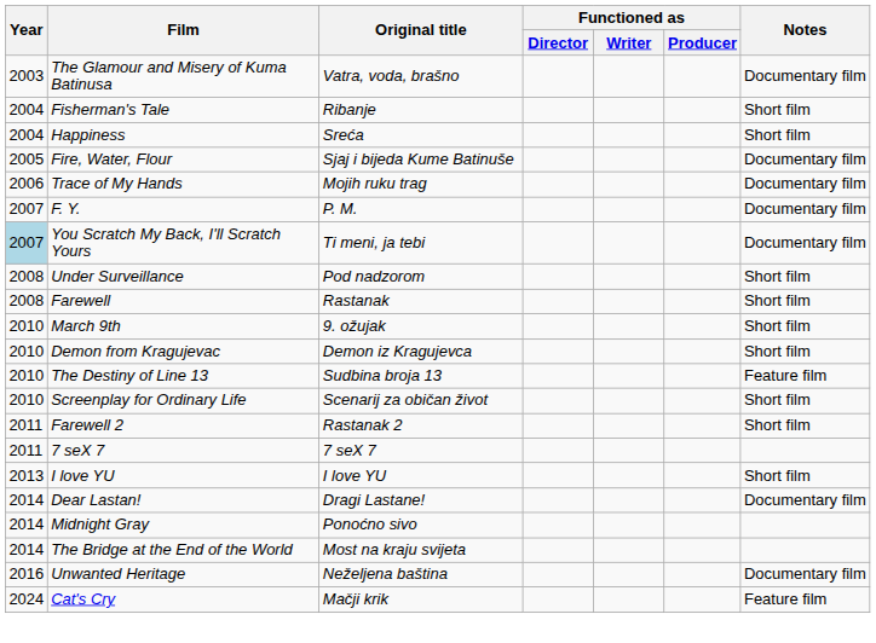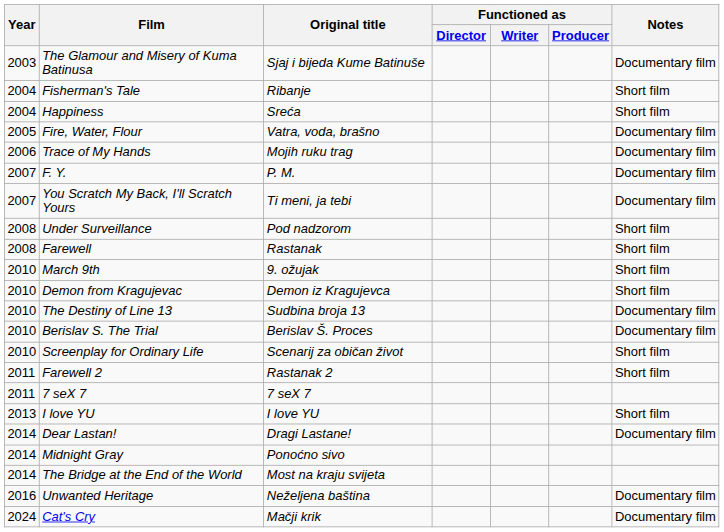The Glamour and Misery of Kuma Batinusa | Original title: Vatra, voda, brašno -> Sjaj i bijeda Kume Batinuše
Fire, Water, Flour | Original title: Sjaj i bijeda Kume Batinuše -> Vatra, voda, brašno
You Scratch My Back, I'll Scratch Yours | Year: lightblue background -> no background
The Destiny of Line 13 | Notes: Feature film -> Documentary film
+ row: 2010 | Berislav S. The Trial | Berislav Š. Proces | Documentary film
Cat's Cry | Notes: Feature film -> Documentary film
